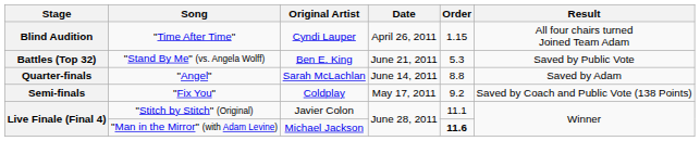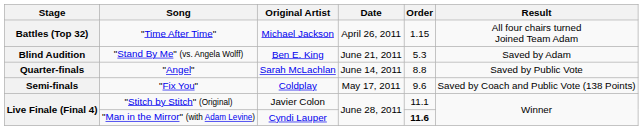"Time After Time" | Stage: Blind Audition -> Battles (Top 32)
"Time After Time" | Original Artist: Cyndi Lauper -> Michael Jackson
"Stand By Me" (vs. Angela Wolff) | Stage: Battles (Top 32) -> Blind Audition
"Stand By Me" (vs. Angela Wolff) | Result: Saved by Public Vote -> Saved by Adam
"Angel" | Result: Saved by Adam -> Saved by Public Vote
"Fix You" | Order: 9.2 -> 9.6
"Man in the Mirror" (with Adam Levine) | Original Artist: Michael Jackson -> Cyndi Lauper
